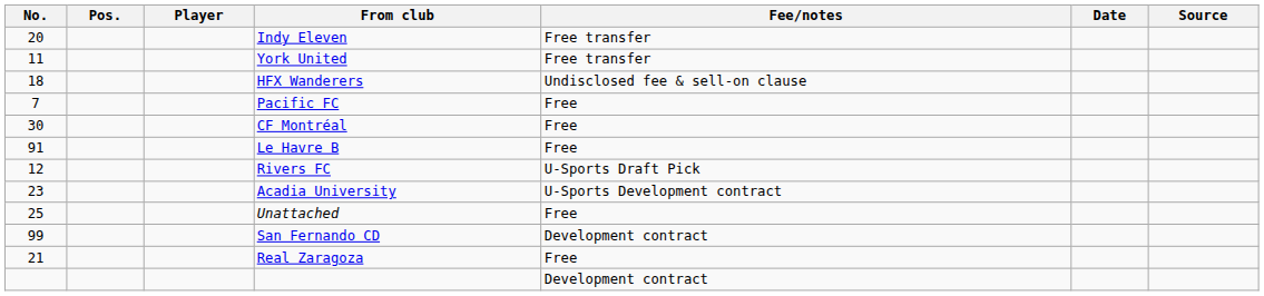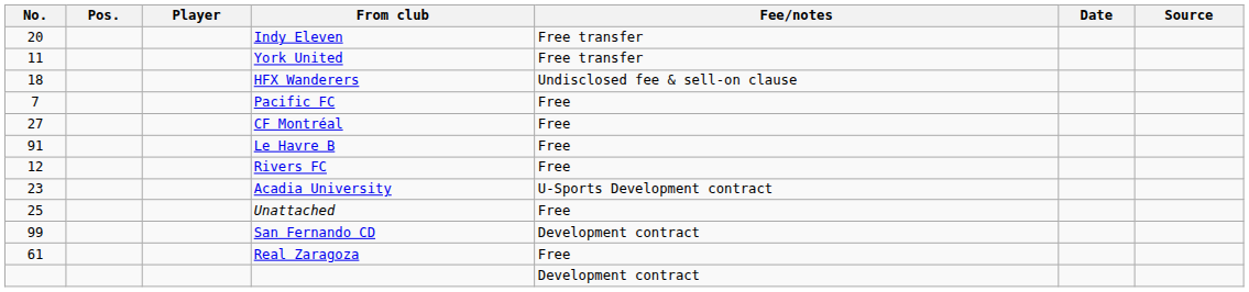CF Montréal | No.: 30 -> 27
Rivers FC | Fee/notes: U-Sports Draft Pick -> Free
Real Zaragoza | No.: 21 -> 61
